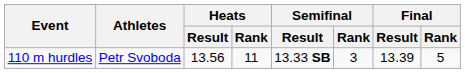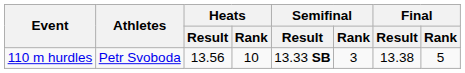110 m hurdles | Heats / Rank: 11 -> 10
110 m hurdles | Final / Result: 13.39 -> 13.38
